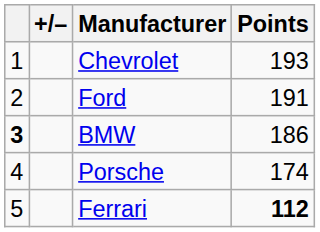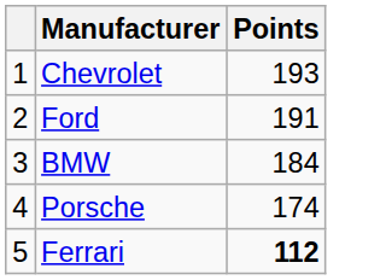- column: +/–
BMW | column 1: bold -> normal
BMW | Points: 186 -> 184
